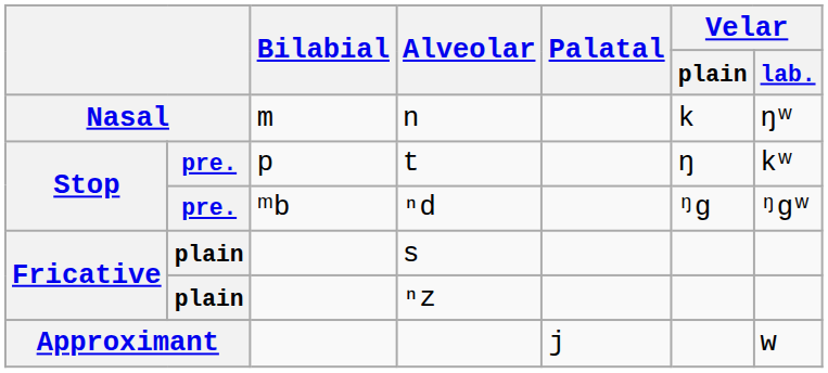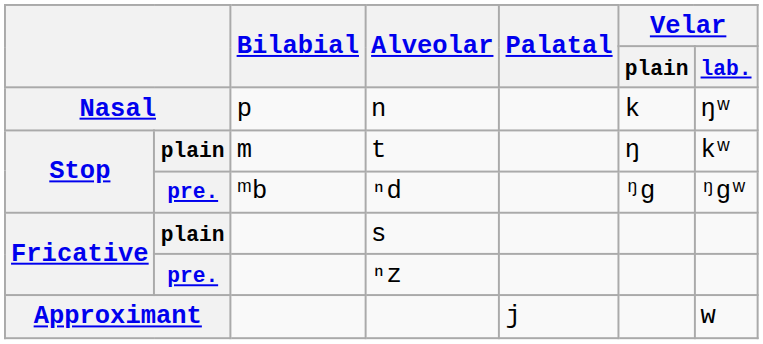n | Bilabial: m -> p
t | column 2: pre. -> plain
t | Bilabial: p -> m
ⁿz | column 2: plain -> pre.
